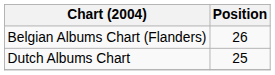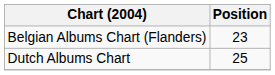Belgian Albums Chart (Flanders) | Position: 26 -> 23
